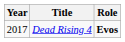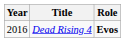Dead Rising 4 | Year: 2017 -> 2016
